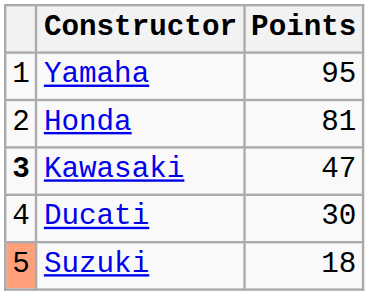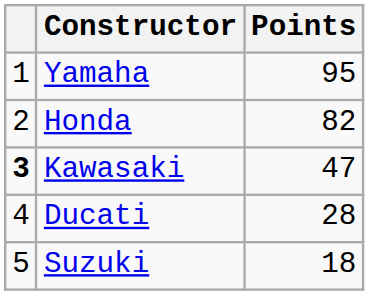Honda | Points: 81 -> 82
Ducati | Points: 30 -> 28
Suzuki | column 1: lightsalmon background -> no background
